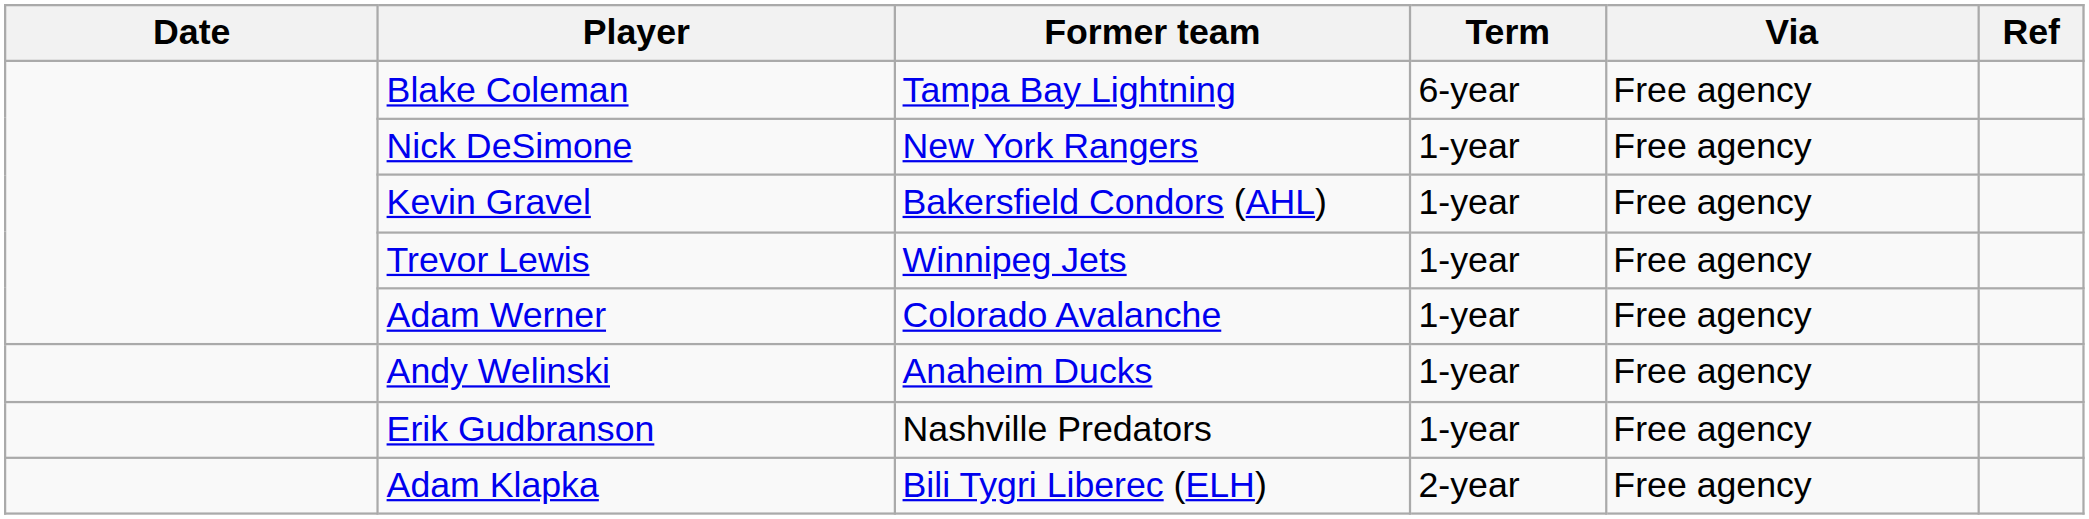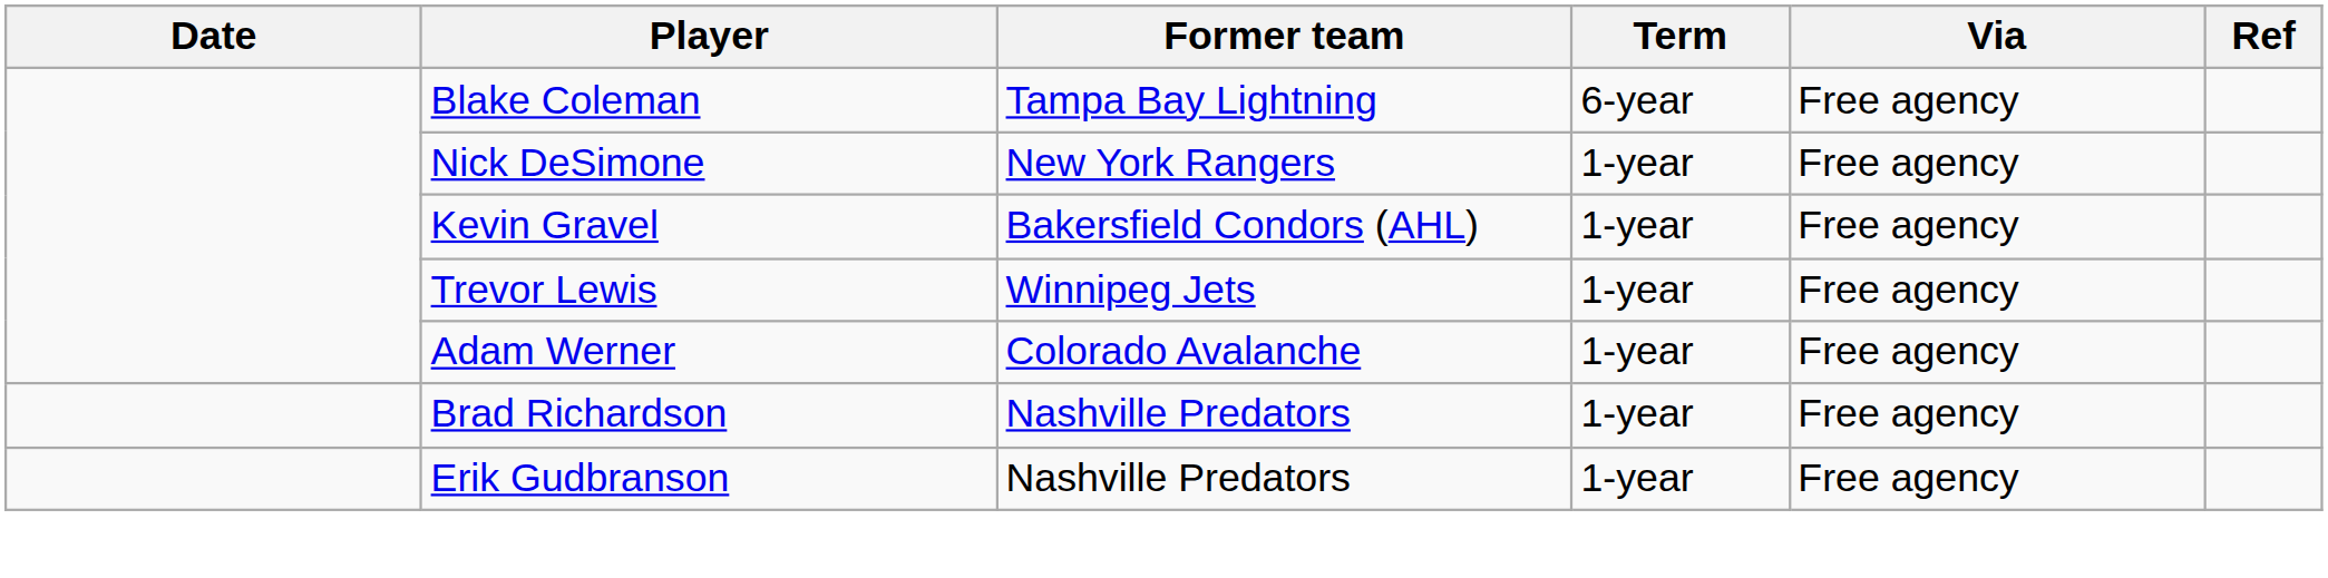- row: Andy Welinski | Anaheim Ducks | 1-year | Free agency
+ row: Brad Richardson | Nashville Predators | 1-year | Free agency
- row: Adam Klapka | Bili Tygri Liberec (ELH) | 2-year | Free agency
